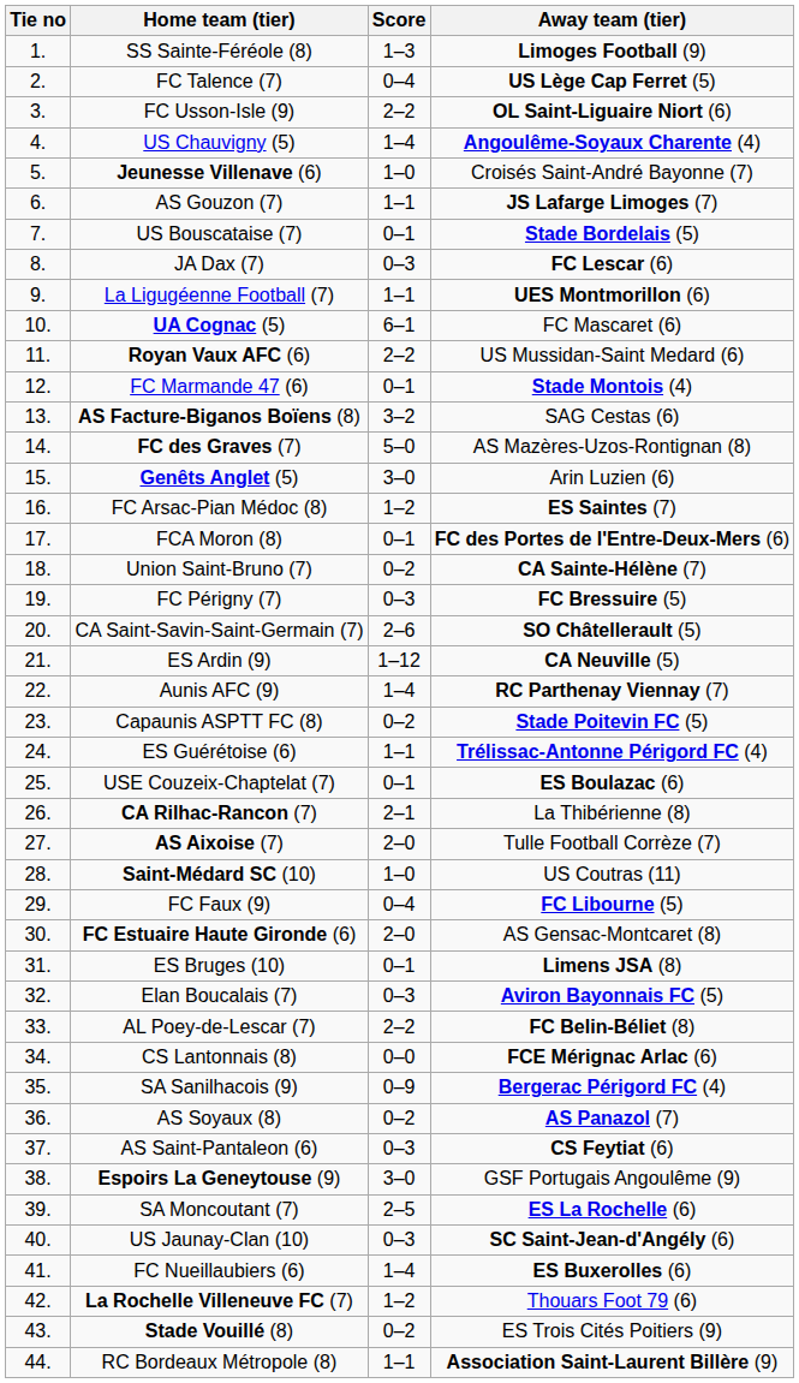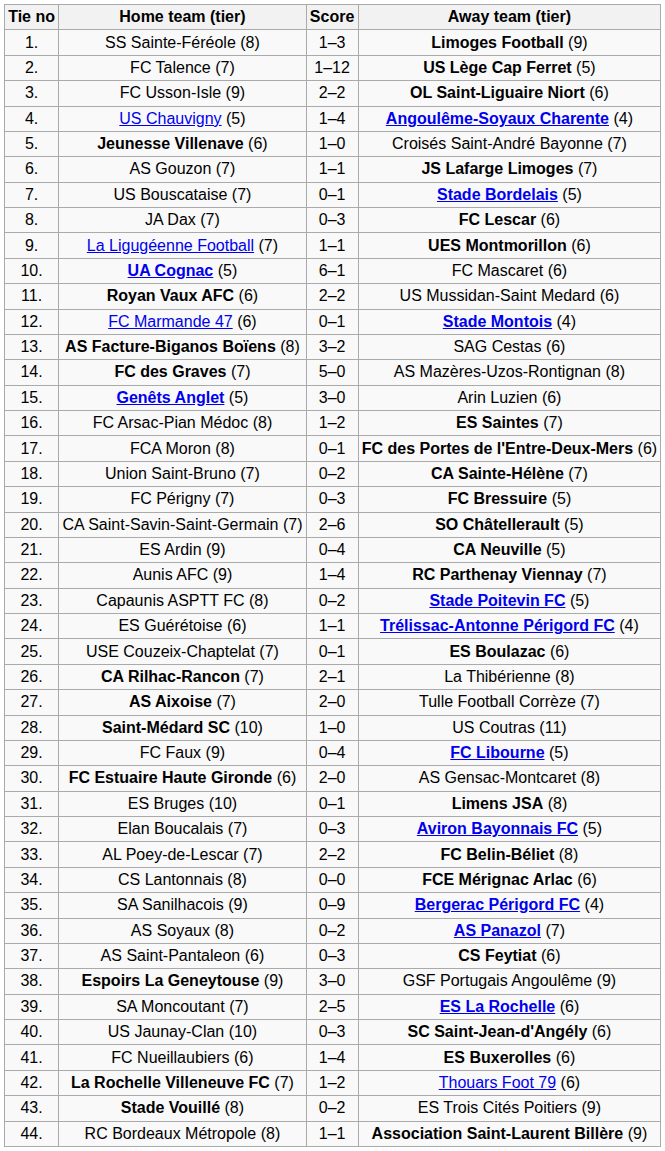FC Talence (7) | Score: 0–4 -> 1–12
ES Ardin (9) | Score: 1–12 -> 0–4
